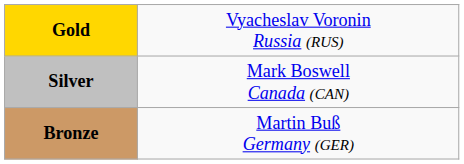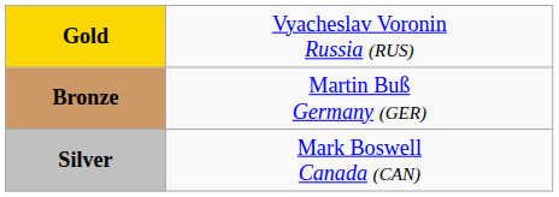rows swapped: Silver <-> Bronze
